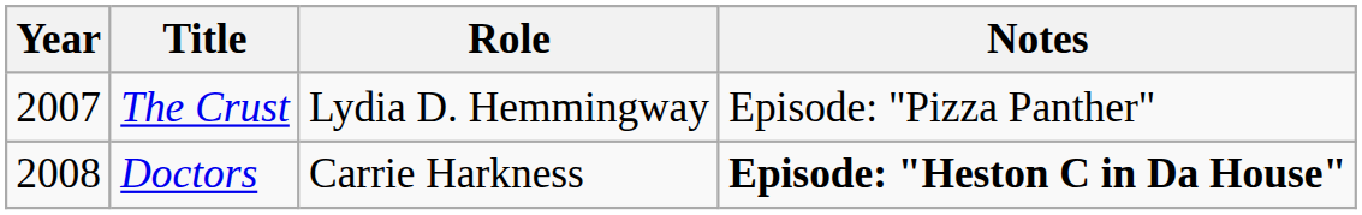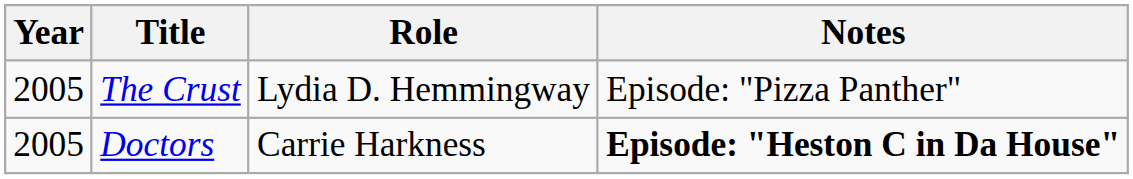The Crust | Year: 2007 -> 2005
Doctors | Year: 2008 -> 2005
